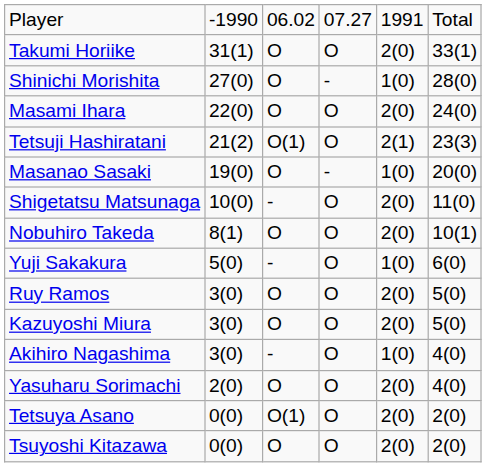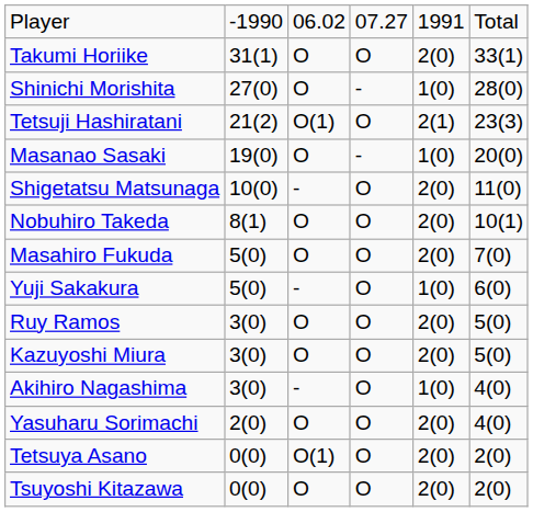- row: Masami Ihara | 22(0) | O | O | 2(0) | 24(0)
+ row: Masahiro Fukuda | 5(0) | O | O | 2(0) | 7(0)
